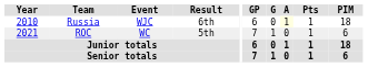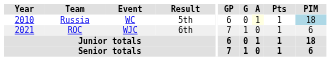Russia | Event: WJC -> WC
Russia | Result: 6th -> 5th
Russia | PIM: no background -> lightblue background
ROC | Event: WC -> WJC
ROC | Result: 5th -> 6th
